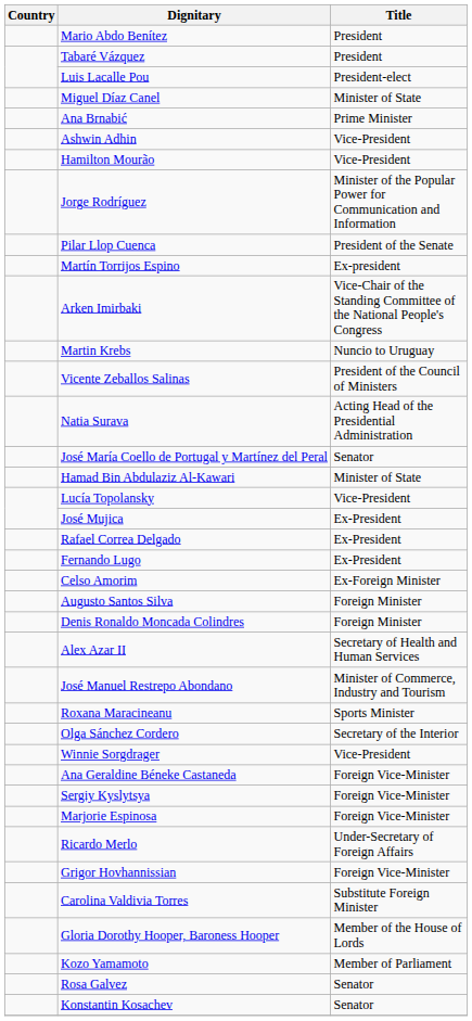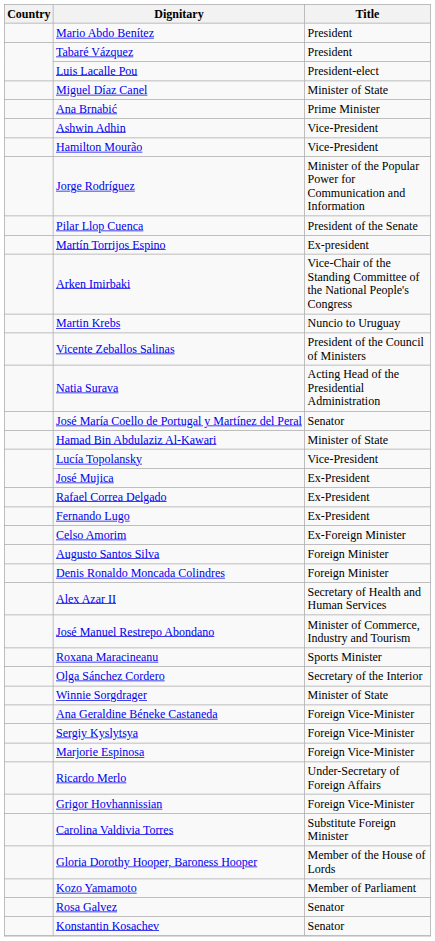Winnie Sorgdrager | Title: Vice-President -> Minister of State
